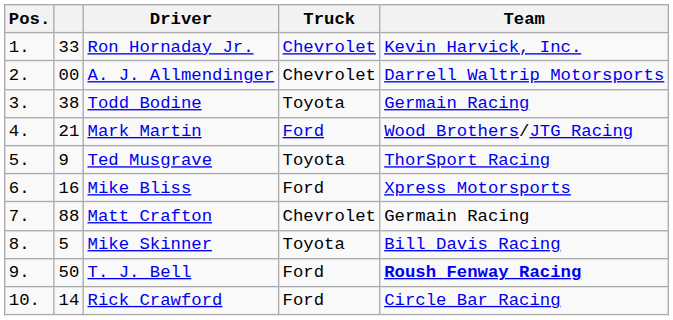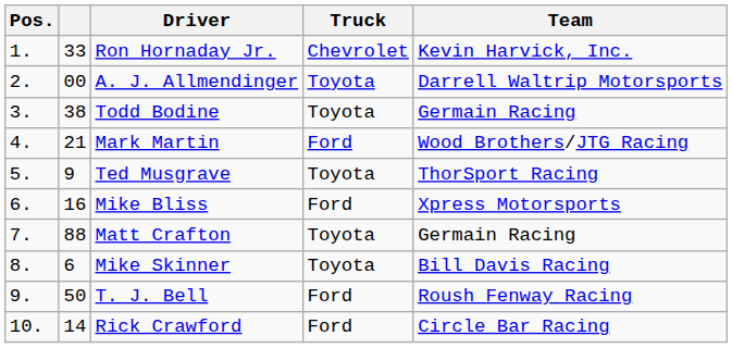A. J. Allmendinger | Truck: Chevrolet -> Toyota
Matt Crafton | Truck: Chevrolet -> Toyota
Mike Skinner | column 2: 5 -> 6
T. J. Bell | Team: bold -> normal
